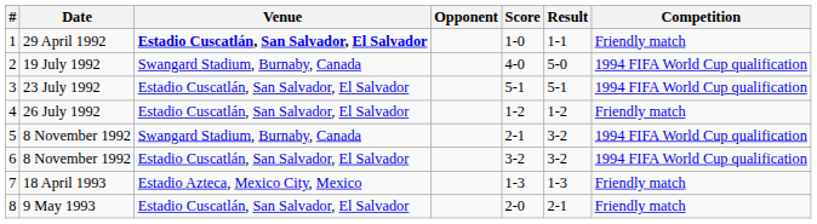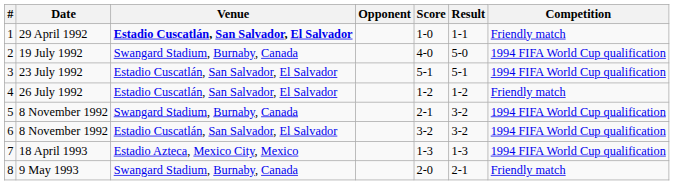7 | Competition: Friendly match -> 1994 FIFA World Cup qualification
8 | Venue: Estadio Cuscatlán, San Salvador, El Salvador -> Swangard Stadium, Burnaby, Canada
